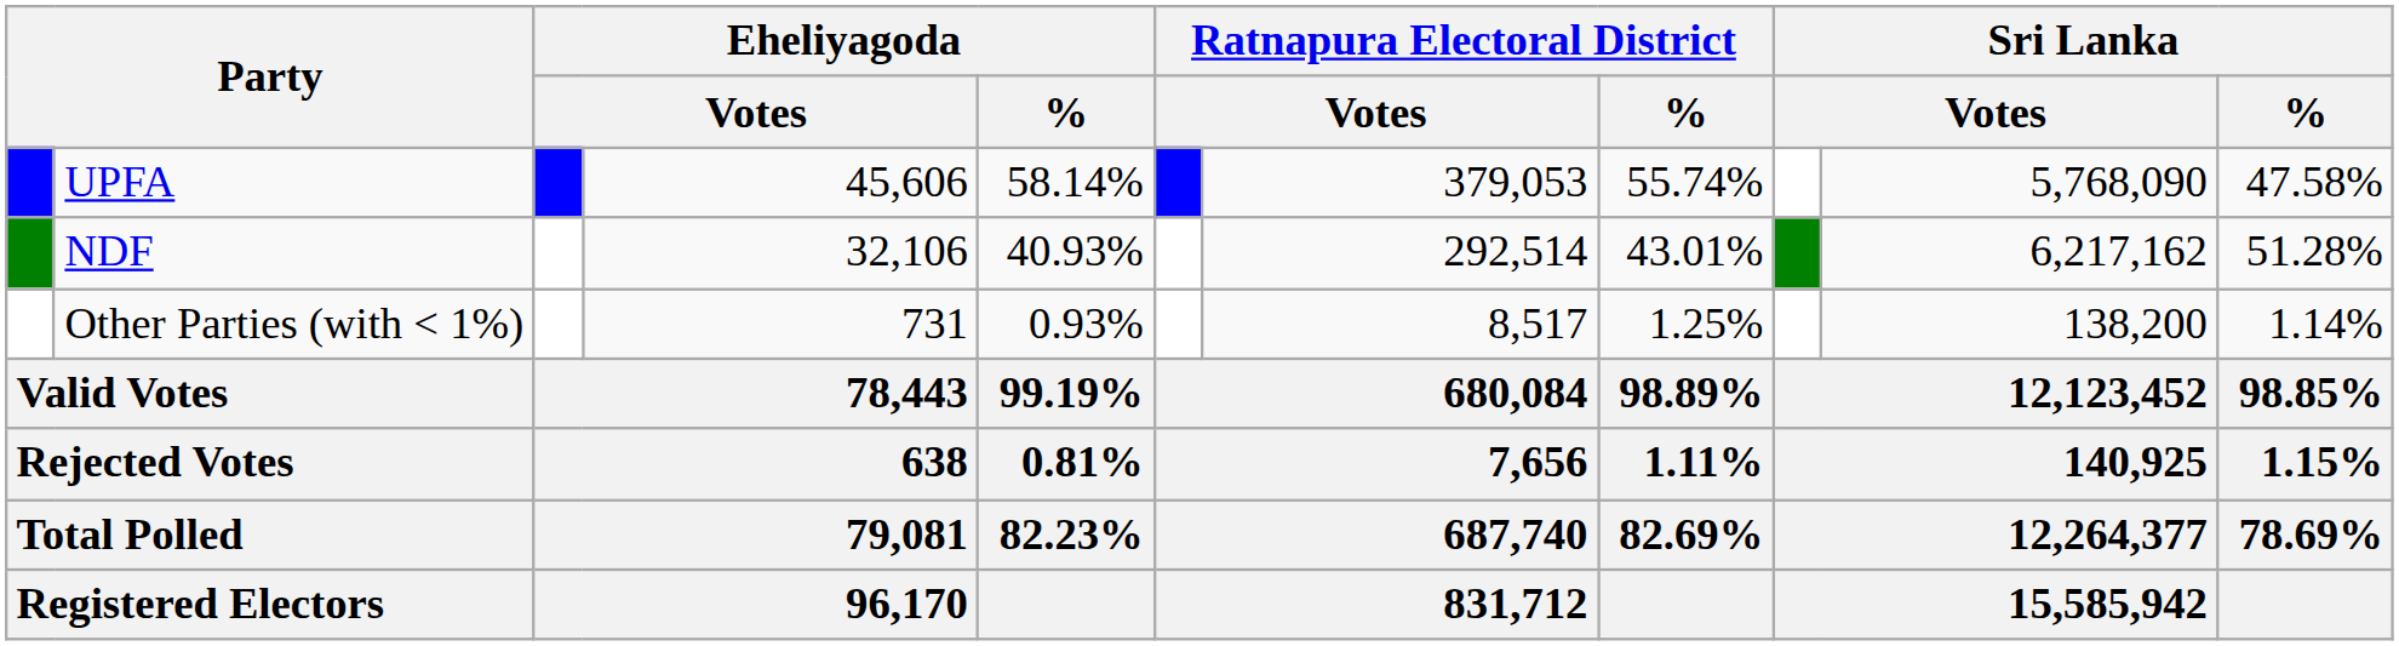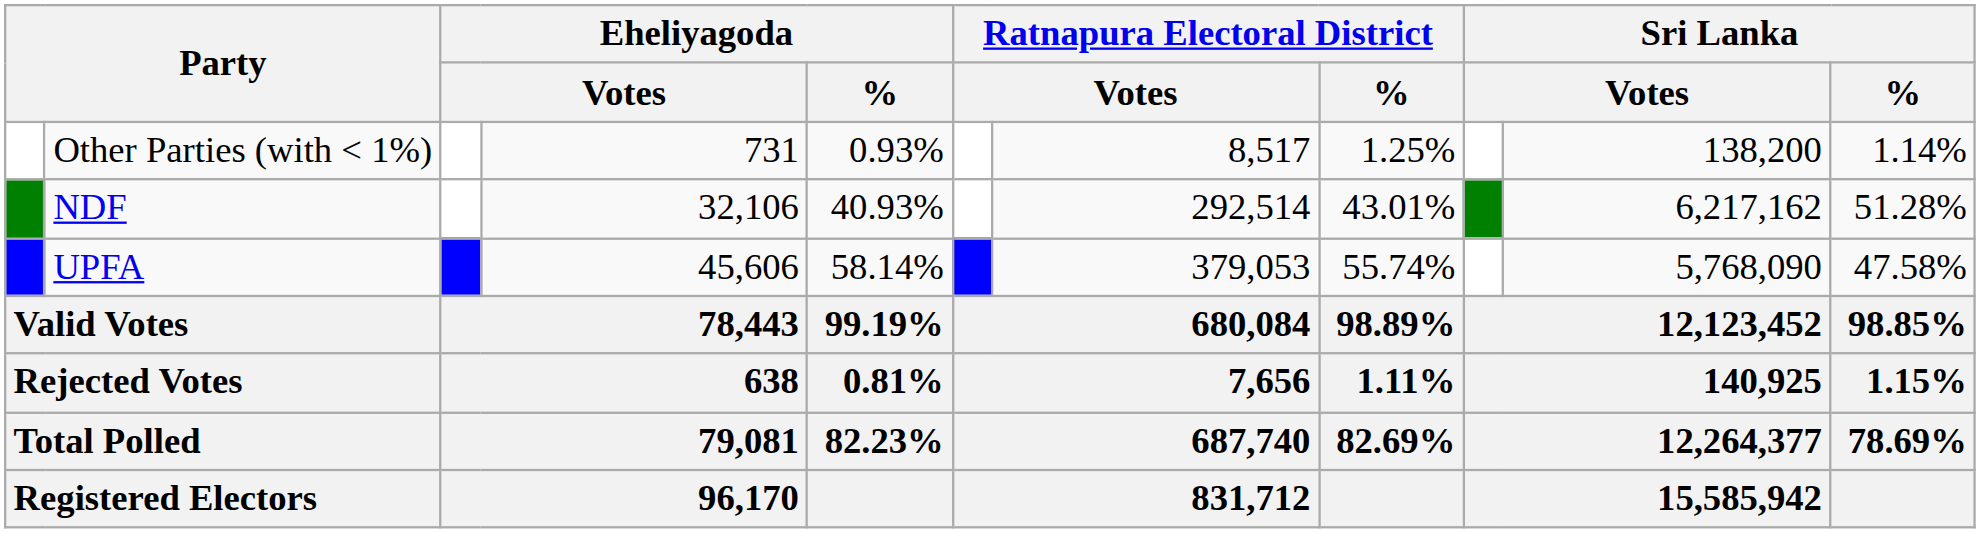rows swapped: UPFA <-> Other Parties (with < 1%)
